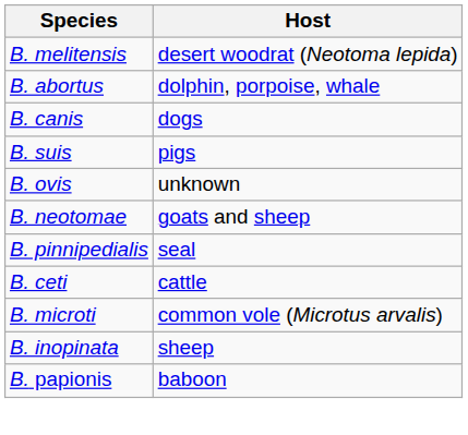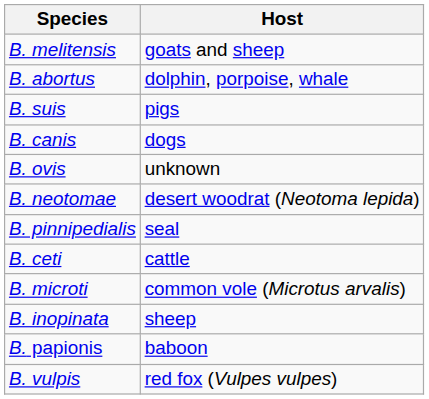B. melitensis | Host: desert woodrat (Neotoma lepida) -> goats and sheep
rows swapped: B. canis <-> B. suis
B. neotomae | Host: goats and sheep -> desert woodrat (Neotoma lepida)
+ row: B. vulpis | red fox (Vulpes vulpes)
